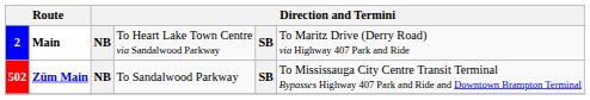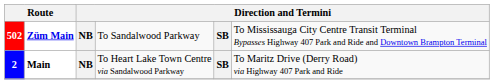rows swapped: 2 <-> 502
